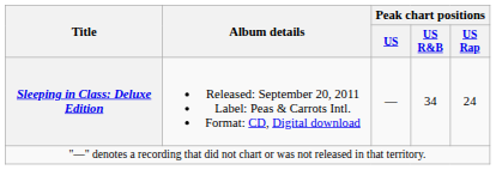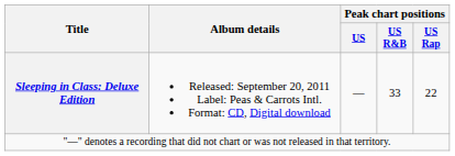Sleeping in Class: Deluxe Edition | Peak chart positions / US R&B: 34 -> 33
Sleeping in Class: Deluxe Edition | Peak chart positions / US Rap: 24 -> 22
